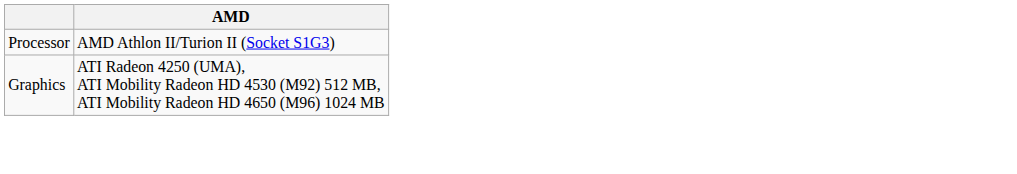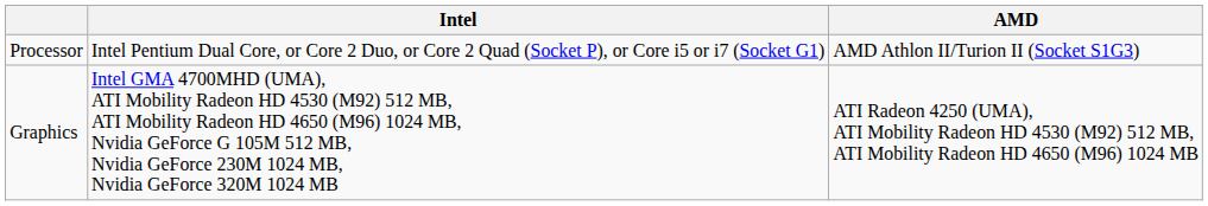+ column: Intel | Intel Pentium Dual Core, or Core 2 Duo, or Core 2 Quad (Socket P), or Core i5 or i7 (Socket G1) | Intel GMA 4700MHD (UMA), ATI Mobility Radeon HD 4530 (M92) 512 MB, ATI Mobility Radeon HD 4650 (M96) 1024 MB, Nvidia GeForce G 105M 512 MB, Nvidia GeForce 230M 1024 MB, Nvidia GeForce 320M 1024 MB
